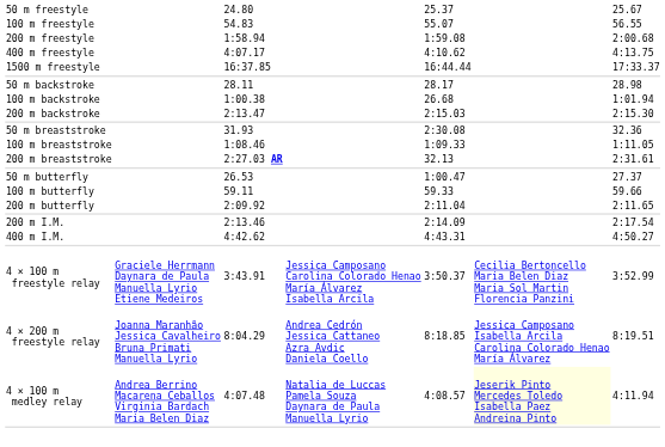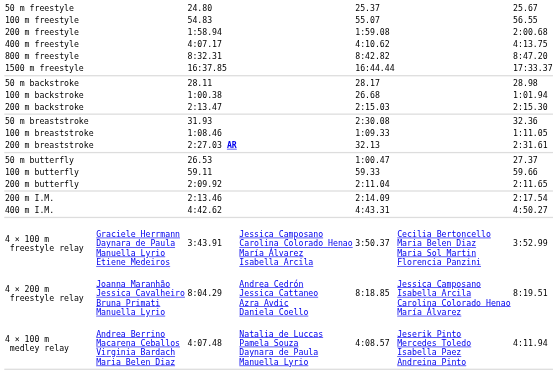+ row: 800 m freestyle | 8:32.31 | 8:42.82 | 8:47.20
4 × 100 m medley relay | column 6: lightyellow background -> no background
